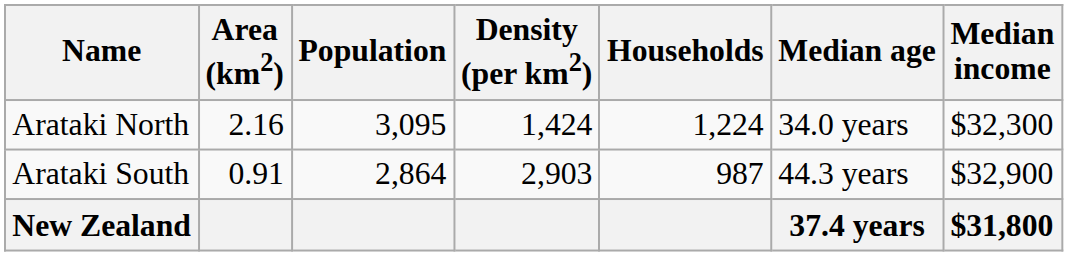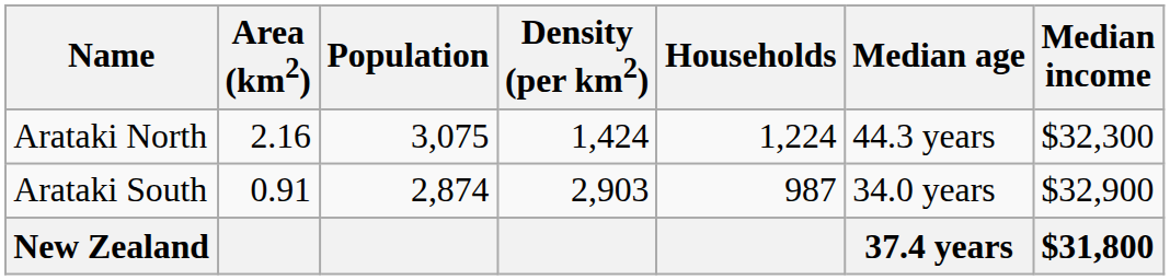Arataki North | Population: 3,095 -> 3,075
Arataki North | Median age: 34.0 years -> 44.3 years
Arataki South | Population: 2,864 -> 2,874
Arataki South | Median age: 44.3 years -> 34.0 years
